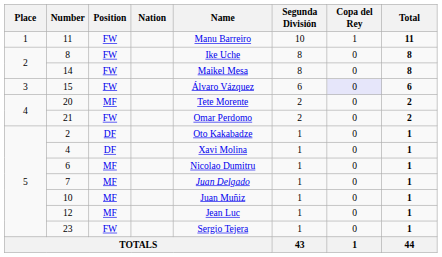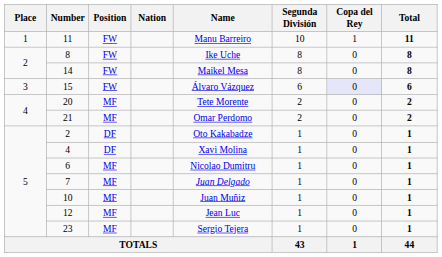21 | Position: FW -> MF
23 | Position: FW -> MF
